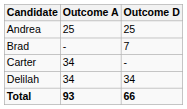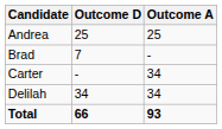columns swapped: Outcome A <-> Outcome D
